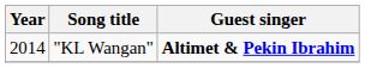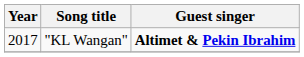"KL Wangan" | Year: 2014 -> 2017
